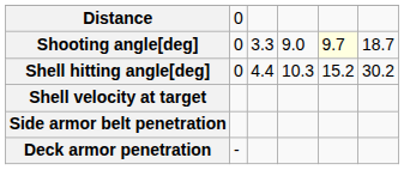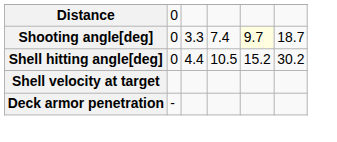Shooting angle[deg] | column 4: 9.0 -> 7.4
Shell hitting angle[deg] | column 4: 10.3 -> 10.5
- row: Side armor belt penetration
